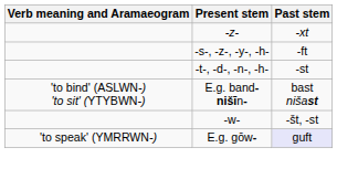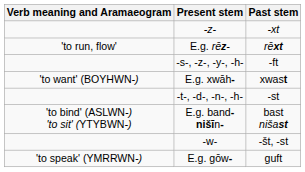+ row: 'to run, flow' | E.g. rēz- | rēxt
+ row: 'to want' (BOYHWN-) | E.g. xwāh- | xwast
E.g. gōw- | Past stem: lavender background -> no background
